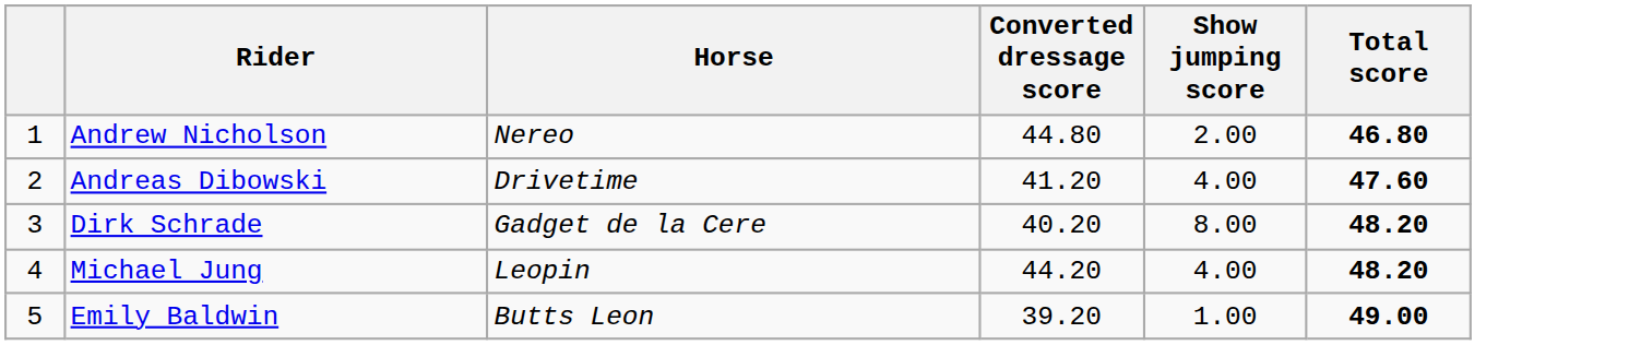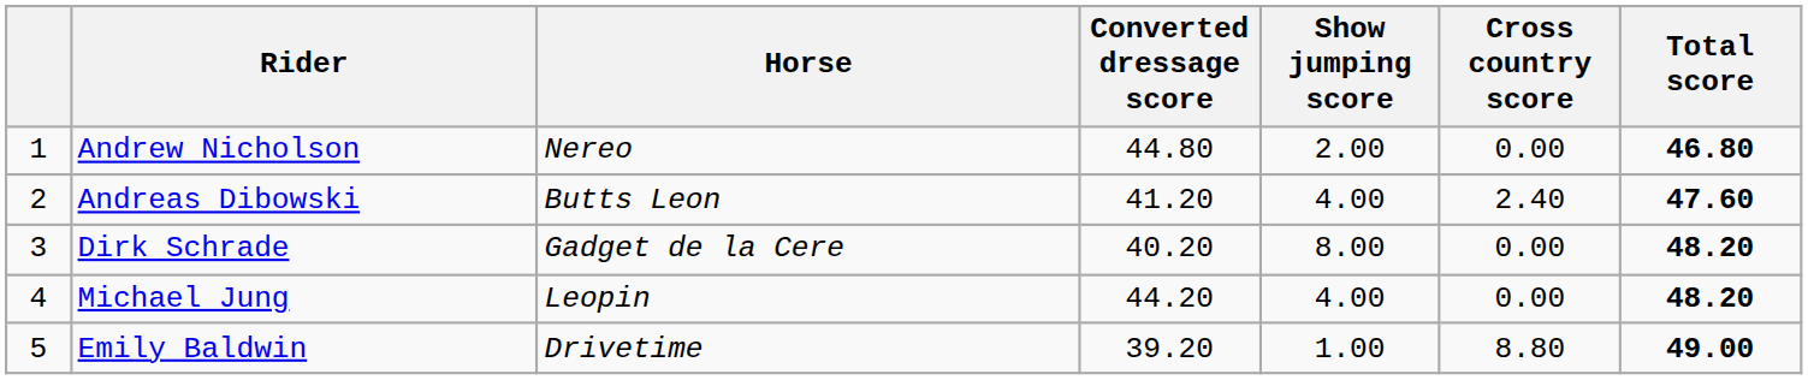+ column: Cross country score | 0.00 | 2.40 | 0.00 | 0.00 | 8.80
Andreas Dibowski | Horse: Drivetime -> Butts Leon
Emily Baldwin | Horse: Butts Leon -> Drivetime
